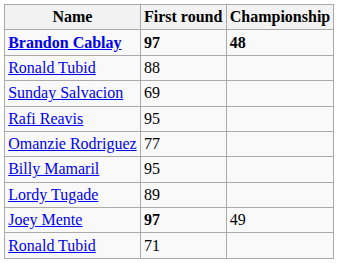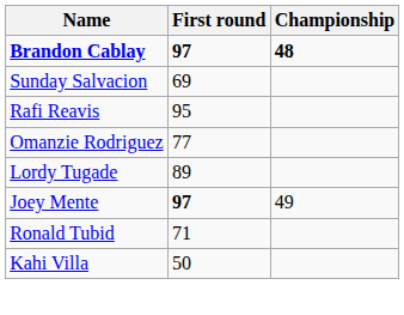- row: Ronald Tubid | 88
- row: Billy Mamaril | 95
+ row: Kahi Villa | 50
